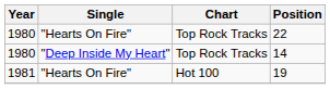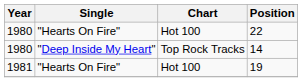22 | Chart: Top Rock Tracks -> Hot 100
